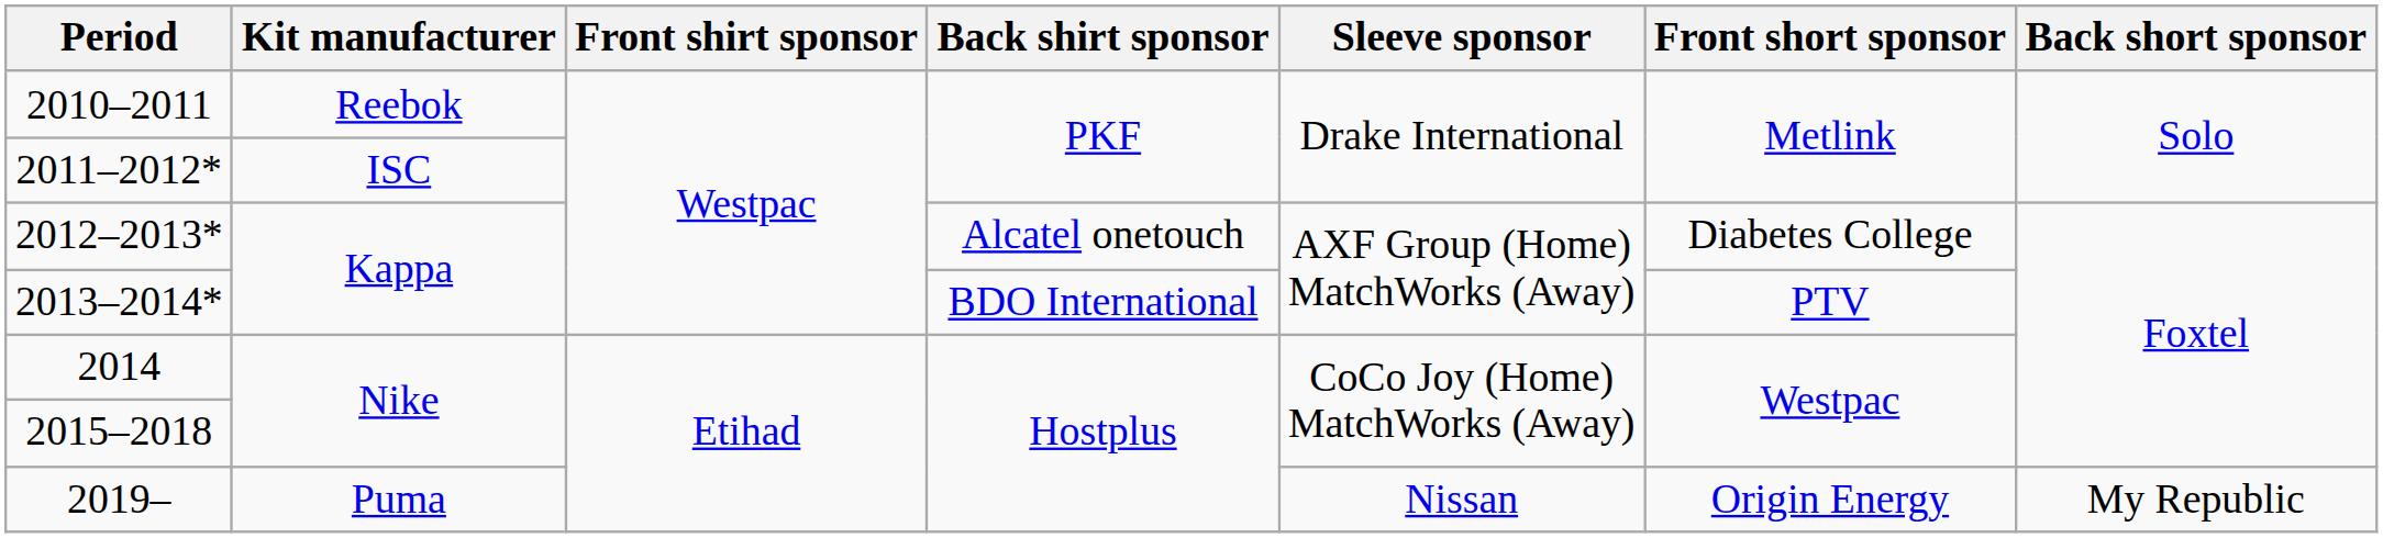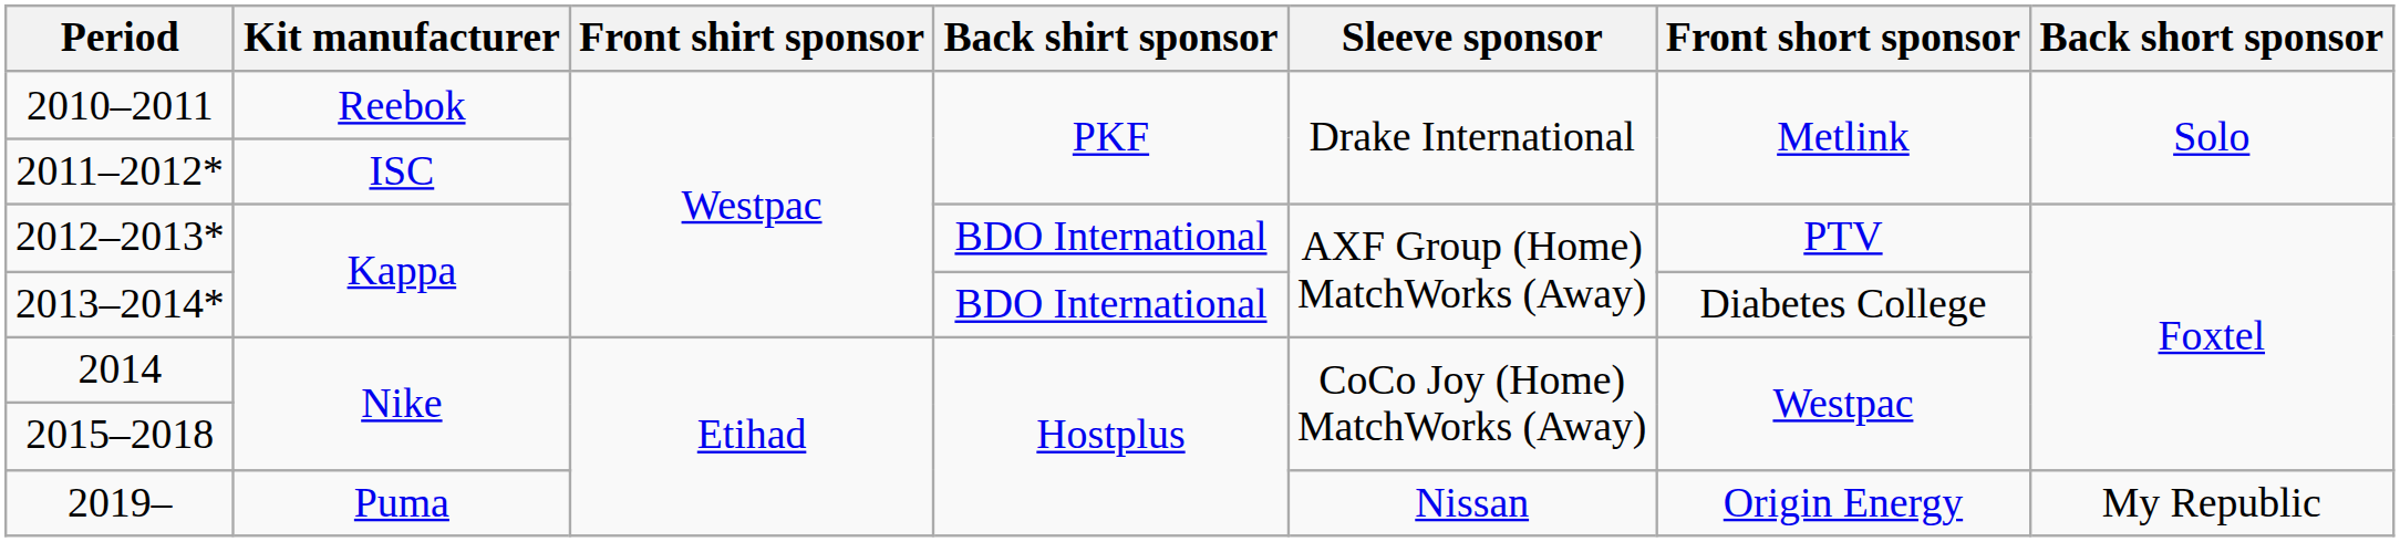2012–2013* | Back shirt sponsor: Alcatel onetouch -> BDO International
2012–2013* | Front short sponsor: Diabetes College -> PTV
2013–2014* | Front short sponsor: PTV -> Diabetes College
